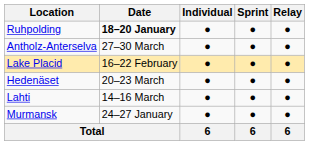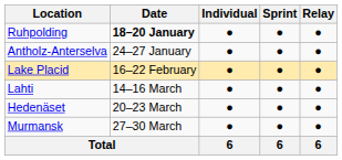Antholz-Anterselva | Date: 27–30 March -> 24–27 January
rows swapped: Lahti <-> Hedenäset
Murmansk | Date: 24–27 January -> 27–30 March
